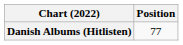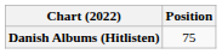Danish Albums (Hitlisten) | Position: 77 -> 75
